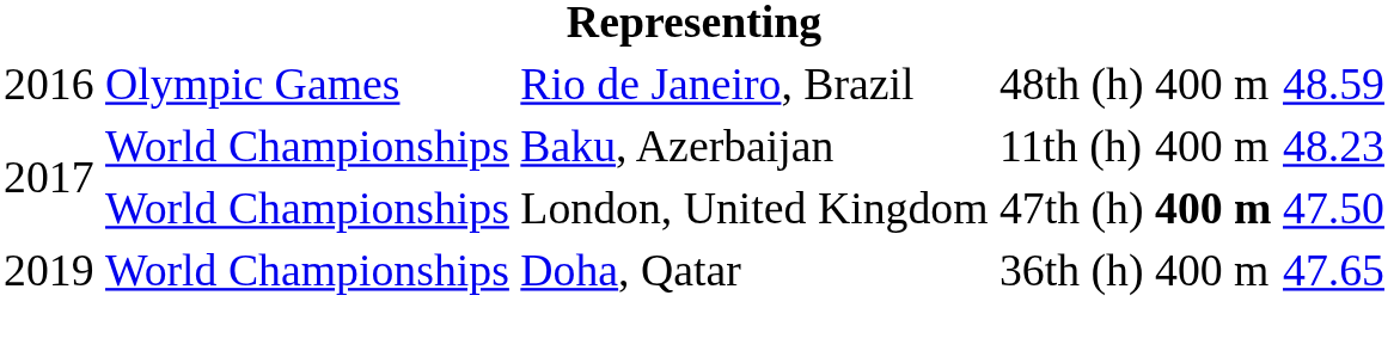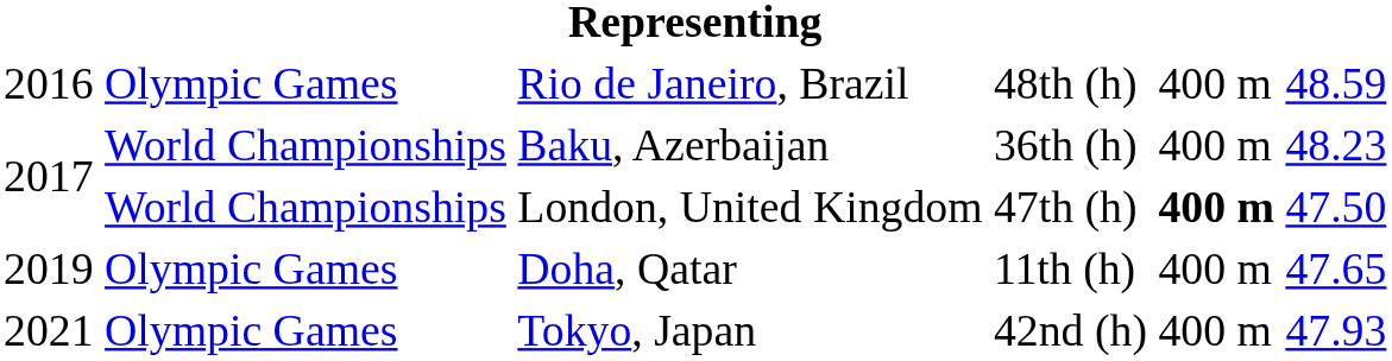Baku, Azerbaijan | column 4: 11th (h) -> 36th (h)
Doha, Qatar | column 2: World Championships -> Olympic Games
Doha, Qatar | column 4: 36th (h) -> 11th (h)
+ row: 2021 | Olympic Games | Tokyo, Japan | 42nd (h) | 400 m | 47.93
